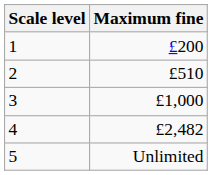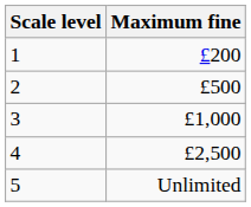2 | Maximum fine: £510 -> £500
4 | Maximum fine: £2,482 -> £2,500
